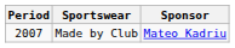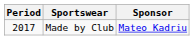Made by Club | Period: 2007 -> 2017
